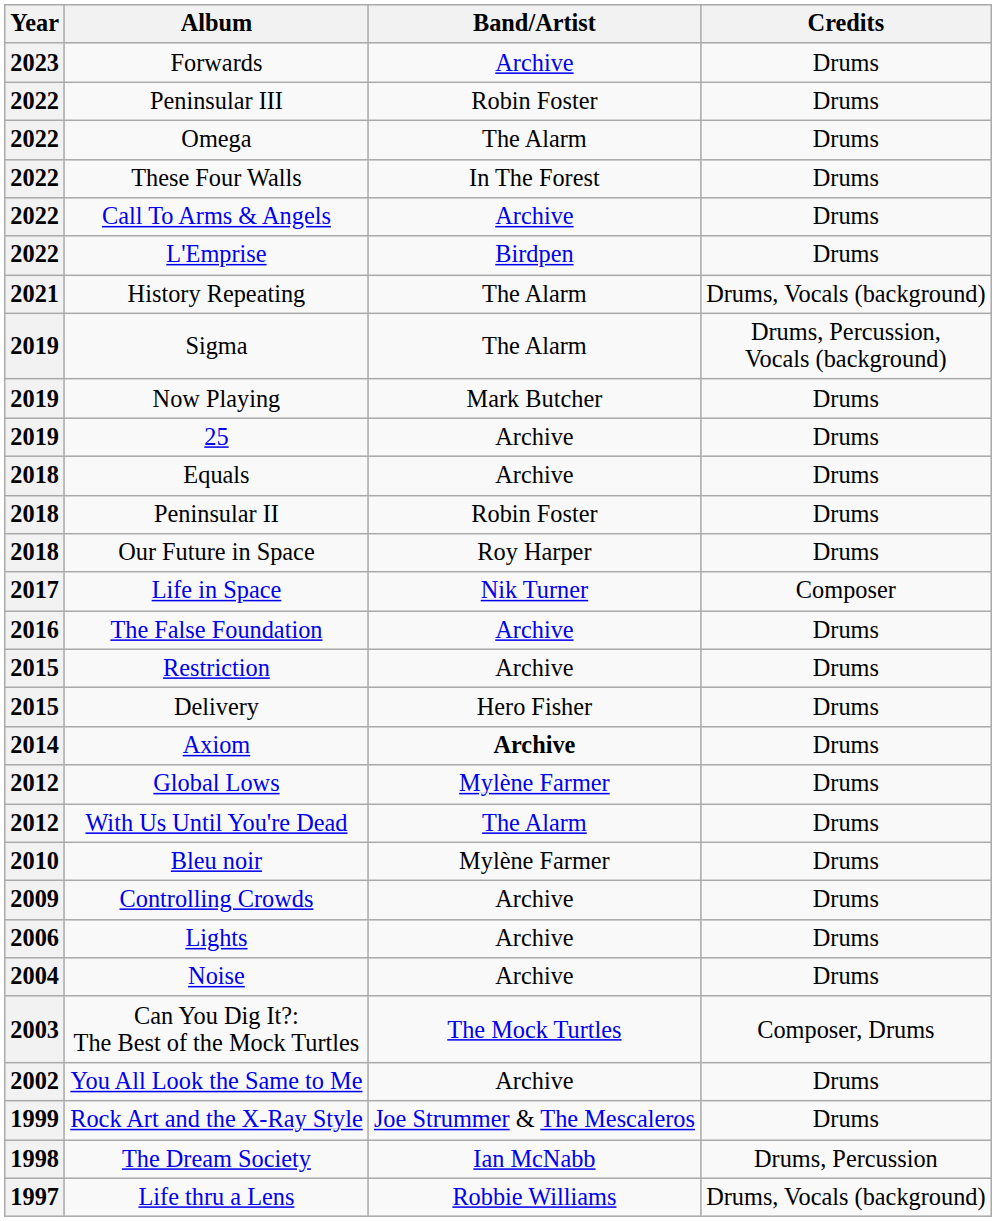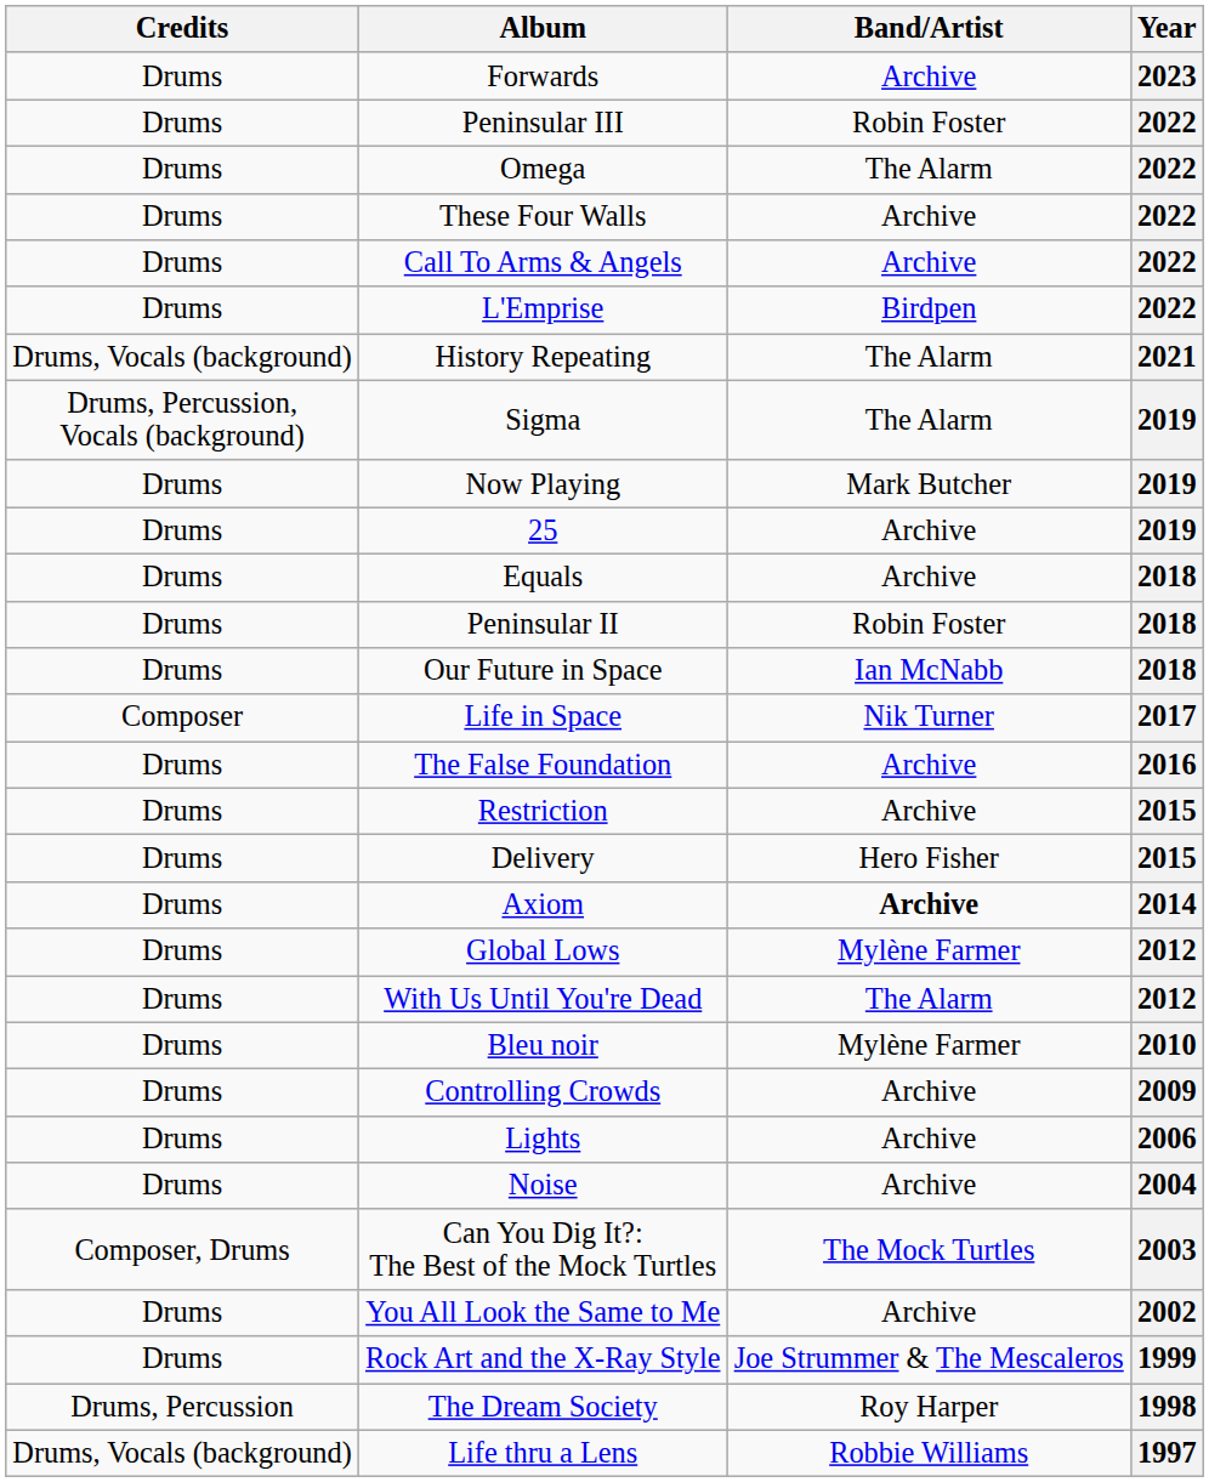columns swapped: Year <-> Credits
These Four Walls | Band/Artist: In The Forest -> Archive
Our Future in Space | Band/Artist: Roy Harper -> Ian McNabb
The Dream Society | Band/Artist: Ian McNabb -> Roy Harper
